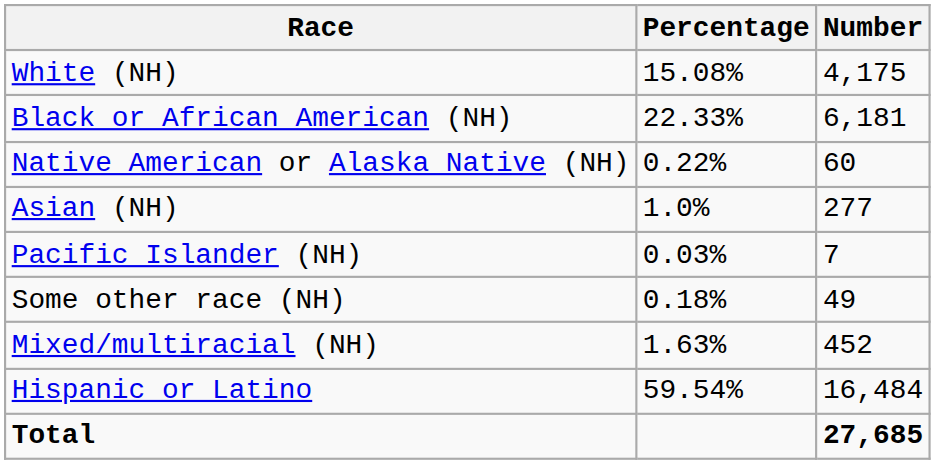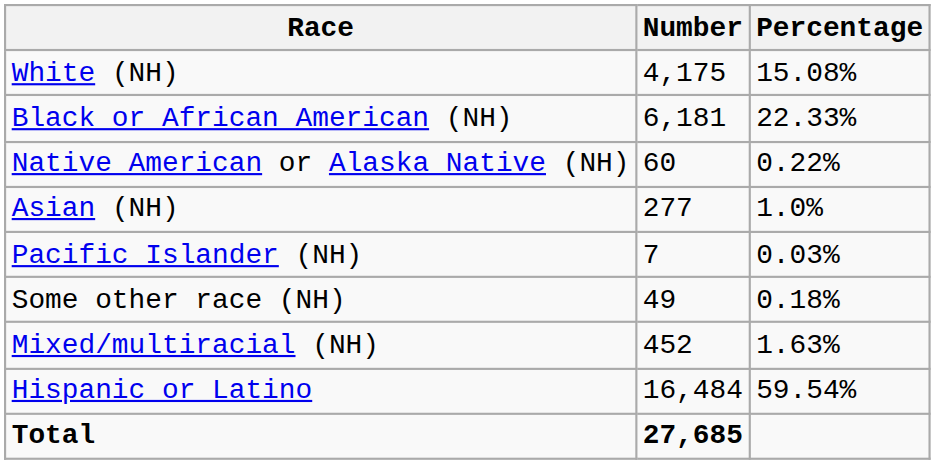columns swapped: Number <-> Percentage
